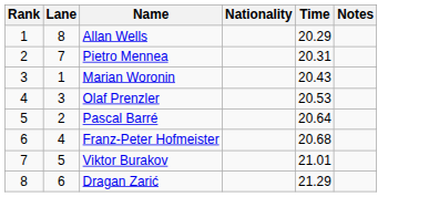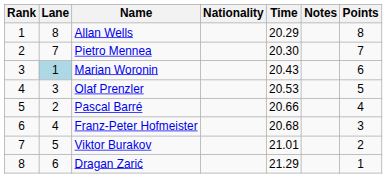+ column: Points | 8 | 7 | 6 | 5 | 4 | 3 | 2 | 1
Pietro Mennea | Time: 20.31 -> 20.30
Marian Woronin | Lane: no background -> lightblue background
Pascal Barré | Time: 20.64 -> 20.66
